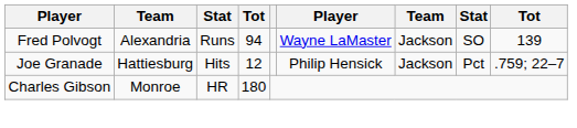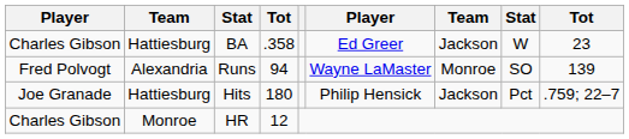+ row: Charles Gibson | Hattiesburg | BA | .358 | Ed Greer | Jackson | W | 23
Runs | column 7: Jackson -> Monroe
Hits | column 4: 12 -> 180
HR | column 4: 180 -> 12
